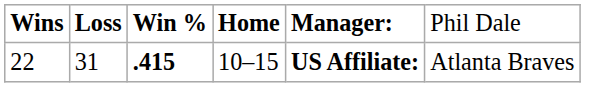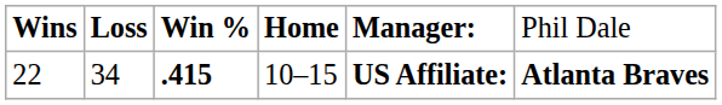22 | column 2: 31 -> 34
22 | column 6: normal -> bold
